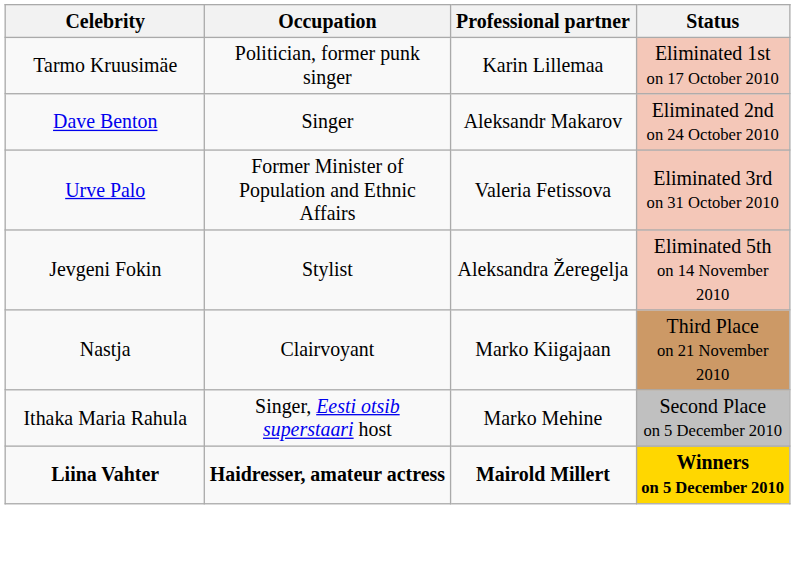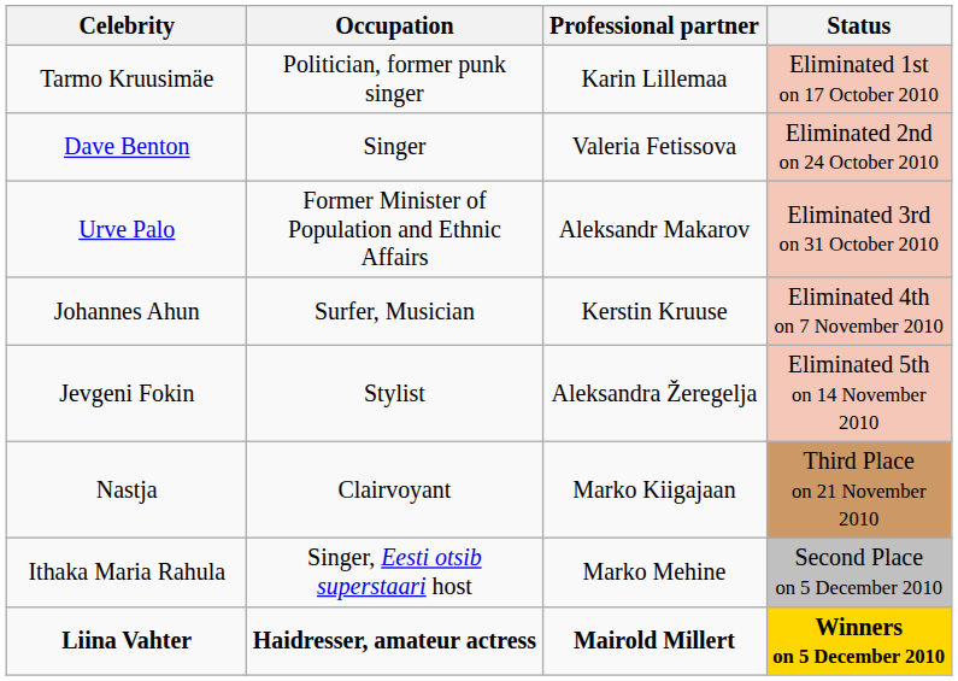Dave Benton | Professional partner: Aleksandr Makarov -> Valeria Fetissova
Urve Palo | Professional partner: Valeria Fetissova -> Aleksandr Makarov
+ row: Johannes Ahun | Surfer, Musician | Kerstin Kruuse | Eliminated 4th on 7 November 2010
